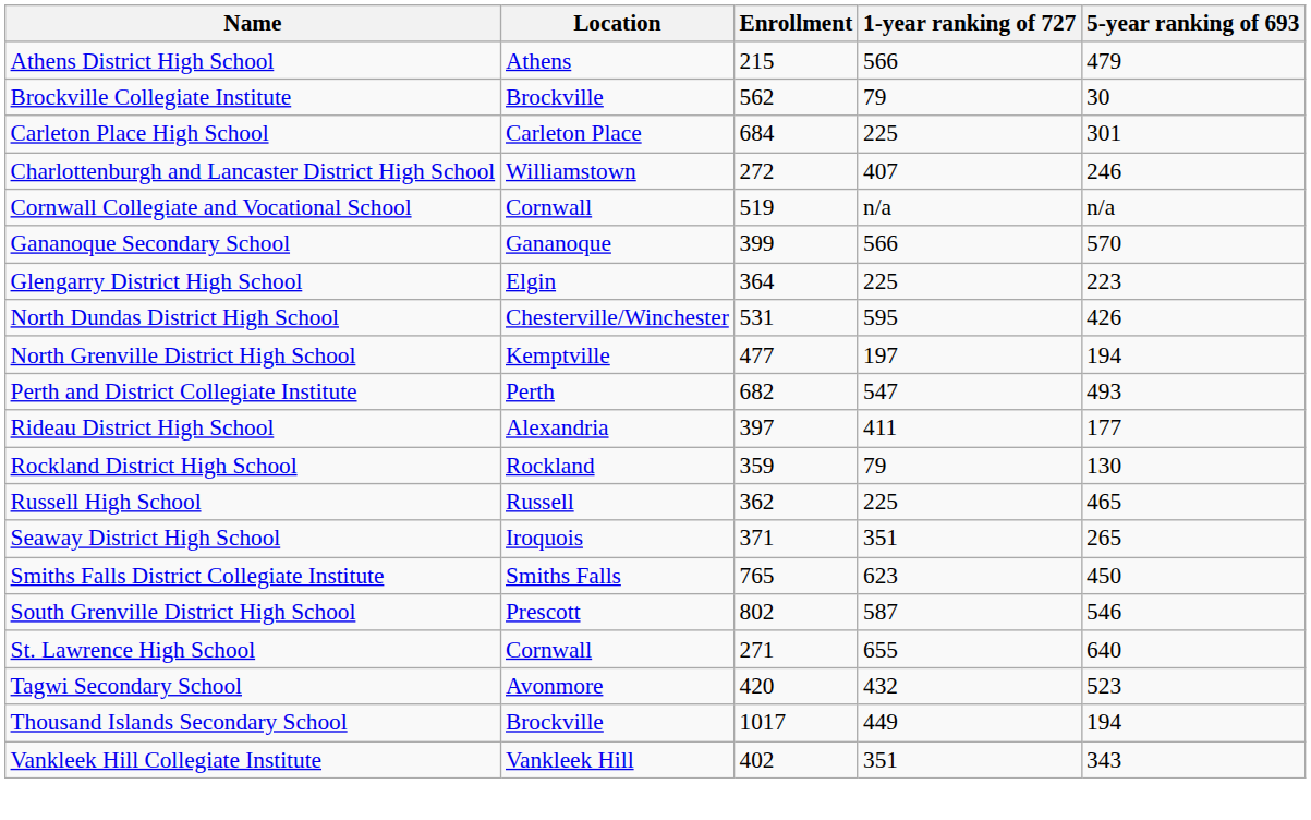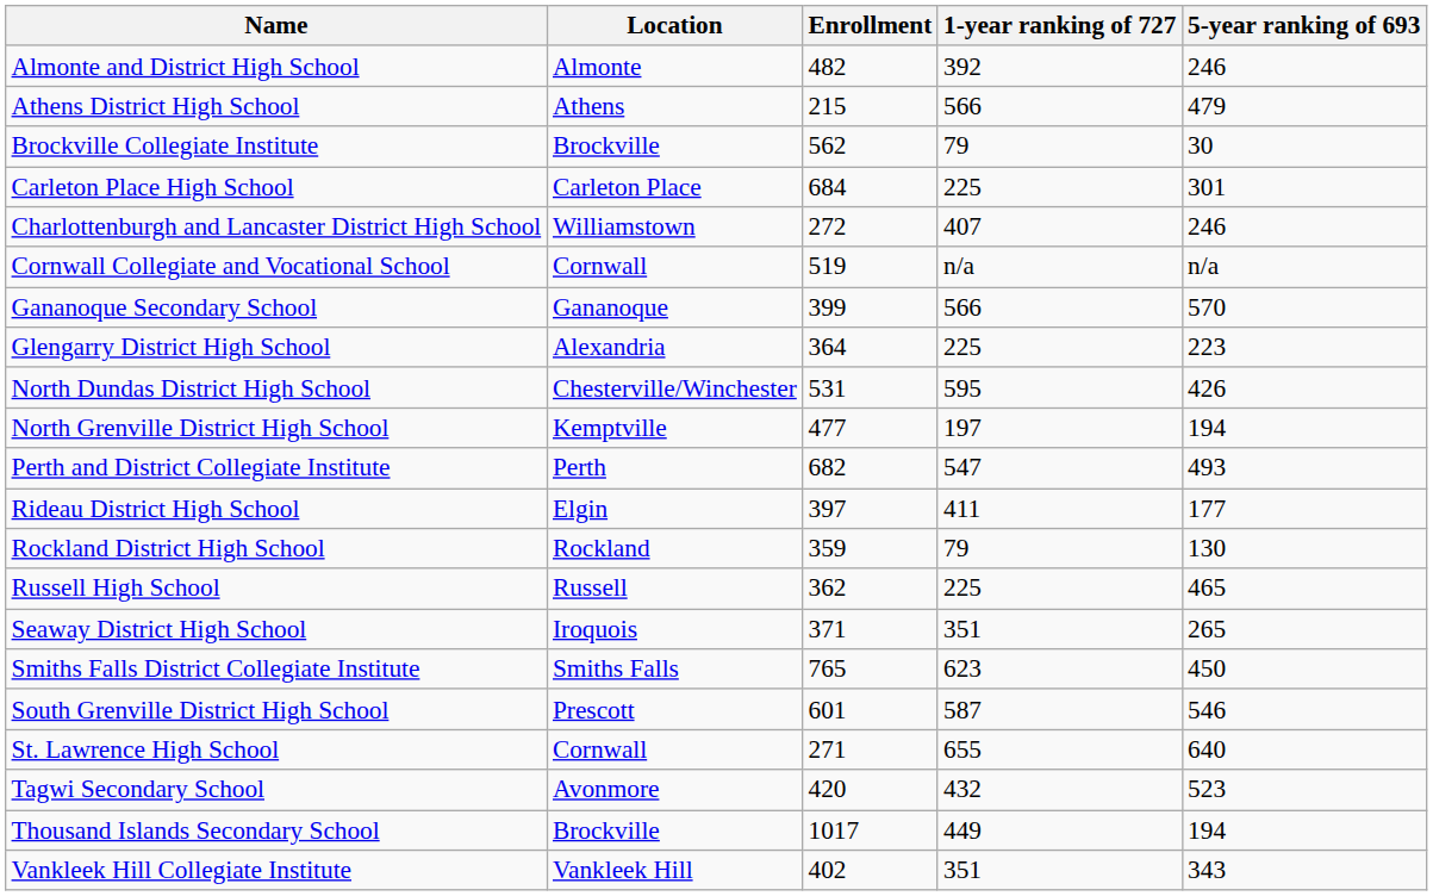+ row: Almonte and District High School | Almonte | 482 | 392 | 246
Glengarry District High School | Location: Elgin -> Alexandria
Rideau District High School | Location: Alexandria -> Elgin
South Grenville District High School | Enrollment: 802 -> 601
